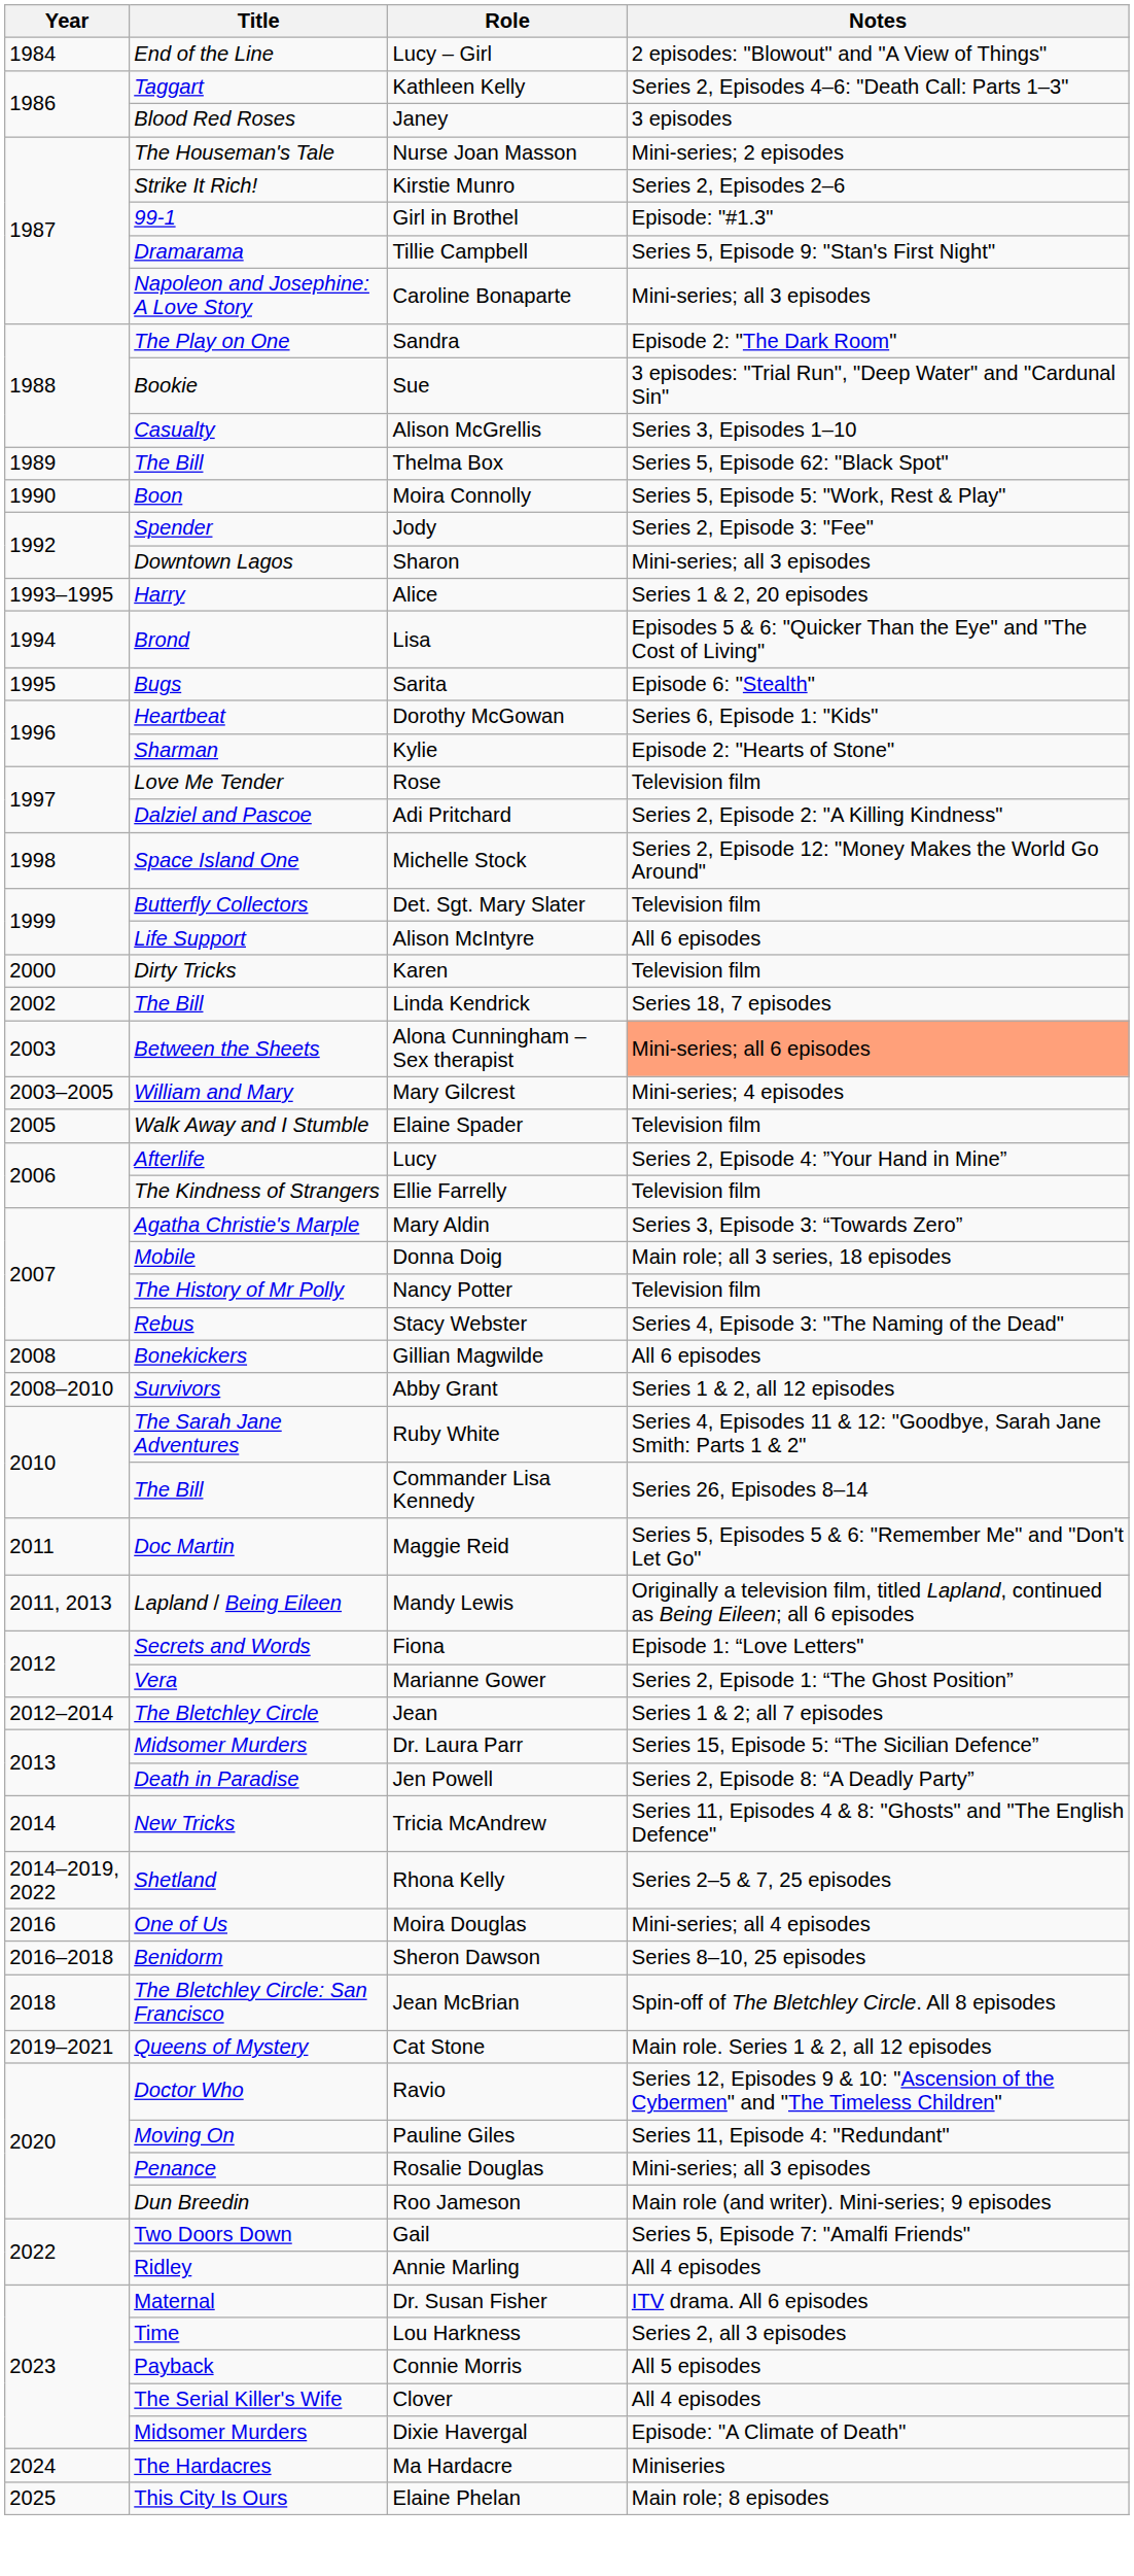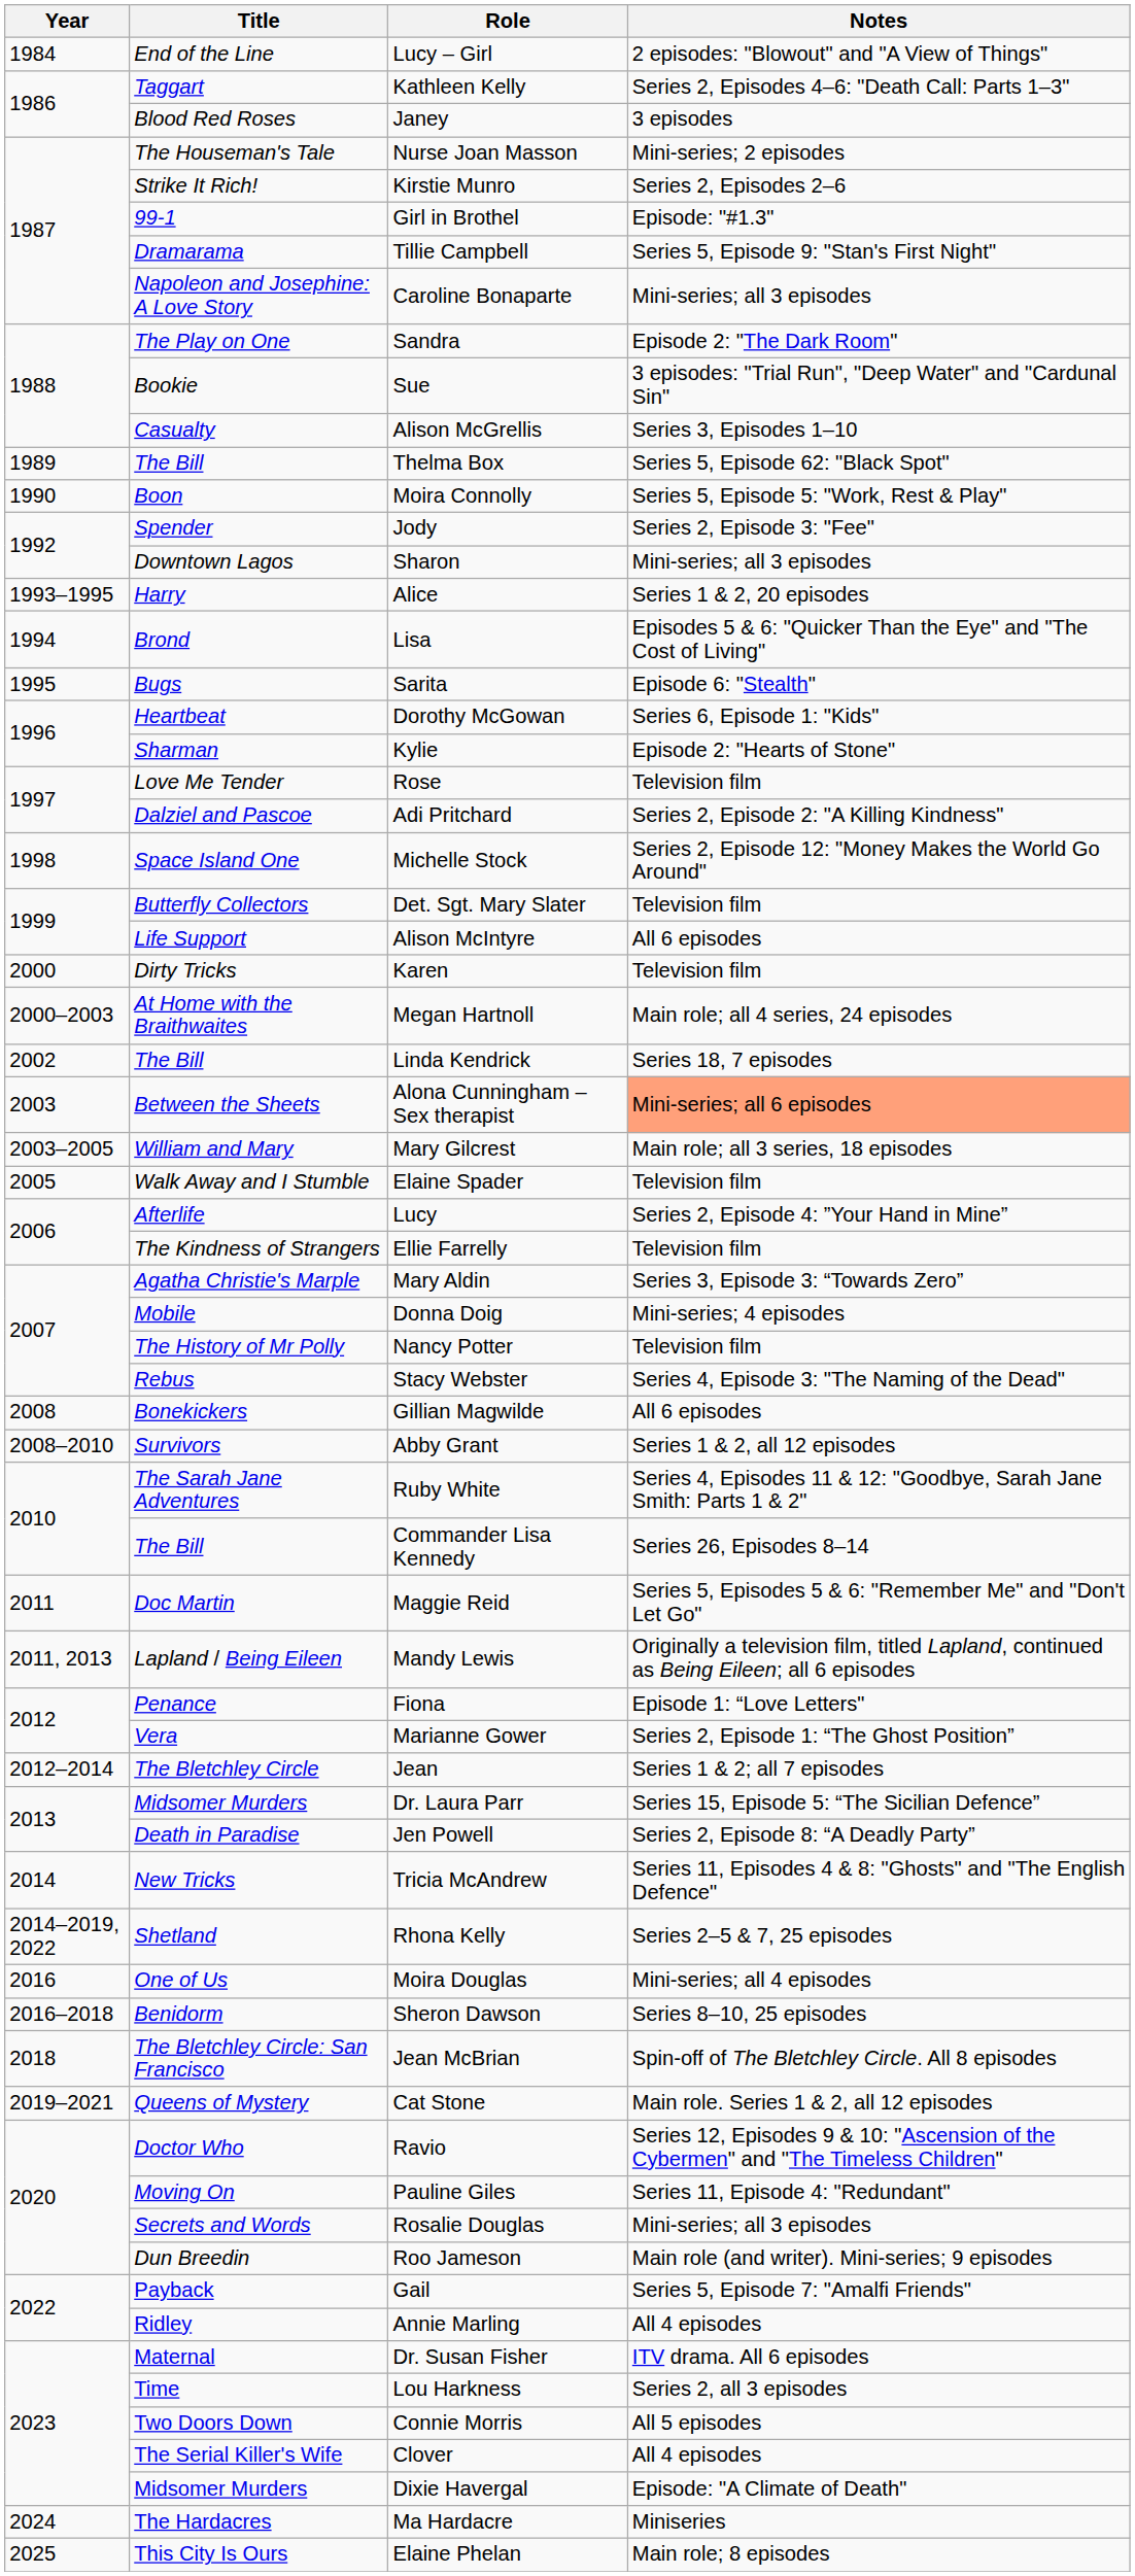+ row: 2000–2003 | At Home with the Braithwaites | Megan Hartnoll | Main role; all 4 series, 24 episodes
Mary Gilcrest | Notes: Mini-series; 4 episodes -> Main role; all 3 series, 18 episodes
Donna Doig | Notes: Main role; all 3 series, 18 episodes -> Mini-series; 4 episodes
Fiona | Title: Secrets and Words -> Penance
Rosalie Douglas | Title: Penance -> Secrets and Words
Gail | Title: Two Doors Down -> Payback
Connie Morris | Title: Payback -> Two Doors Down
